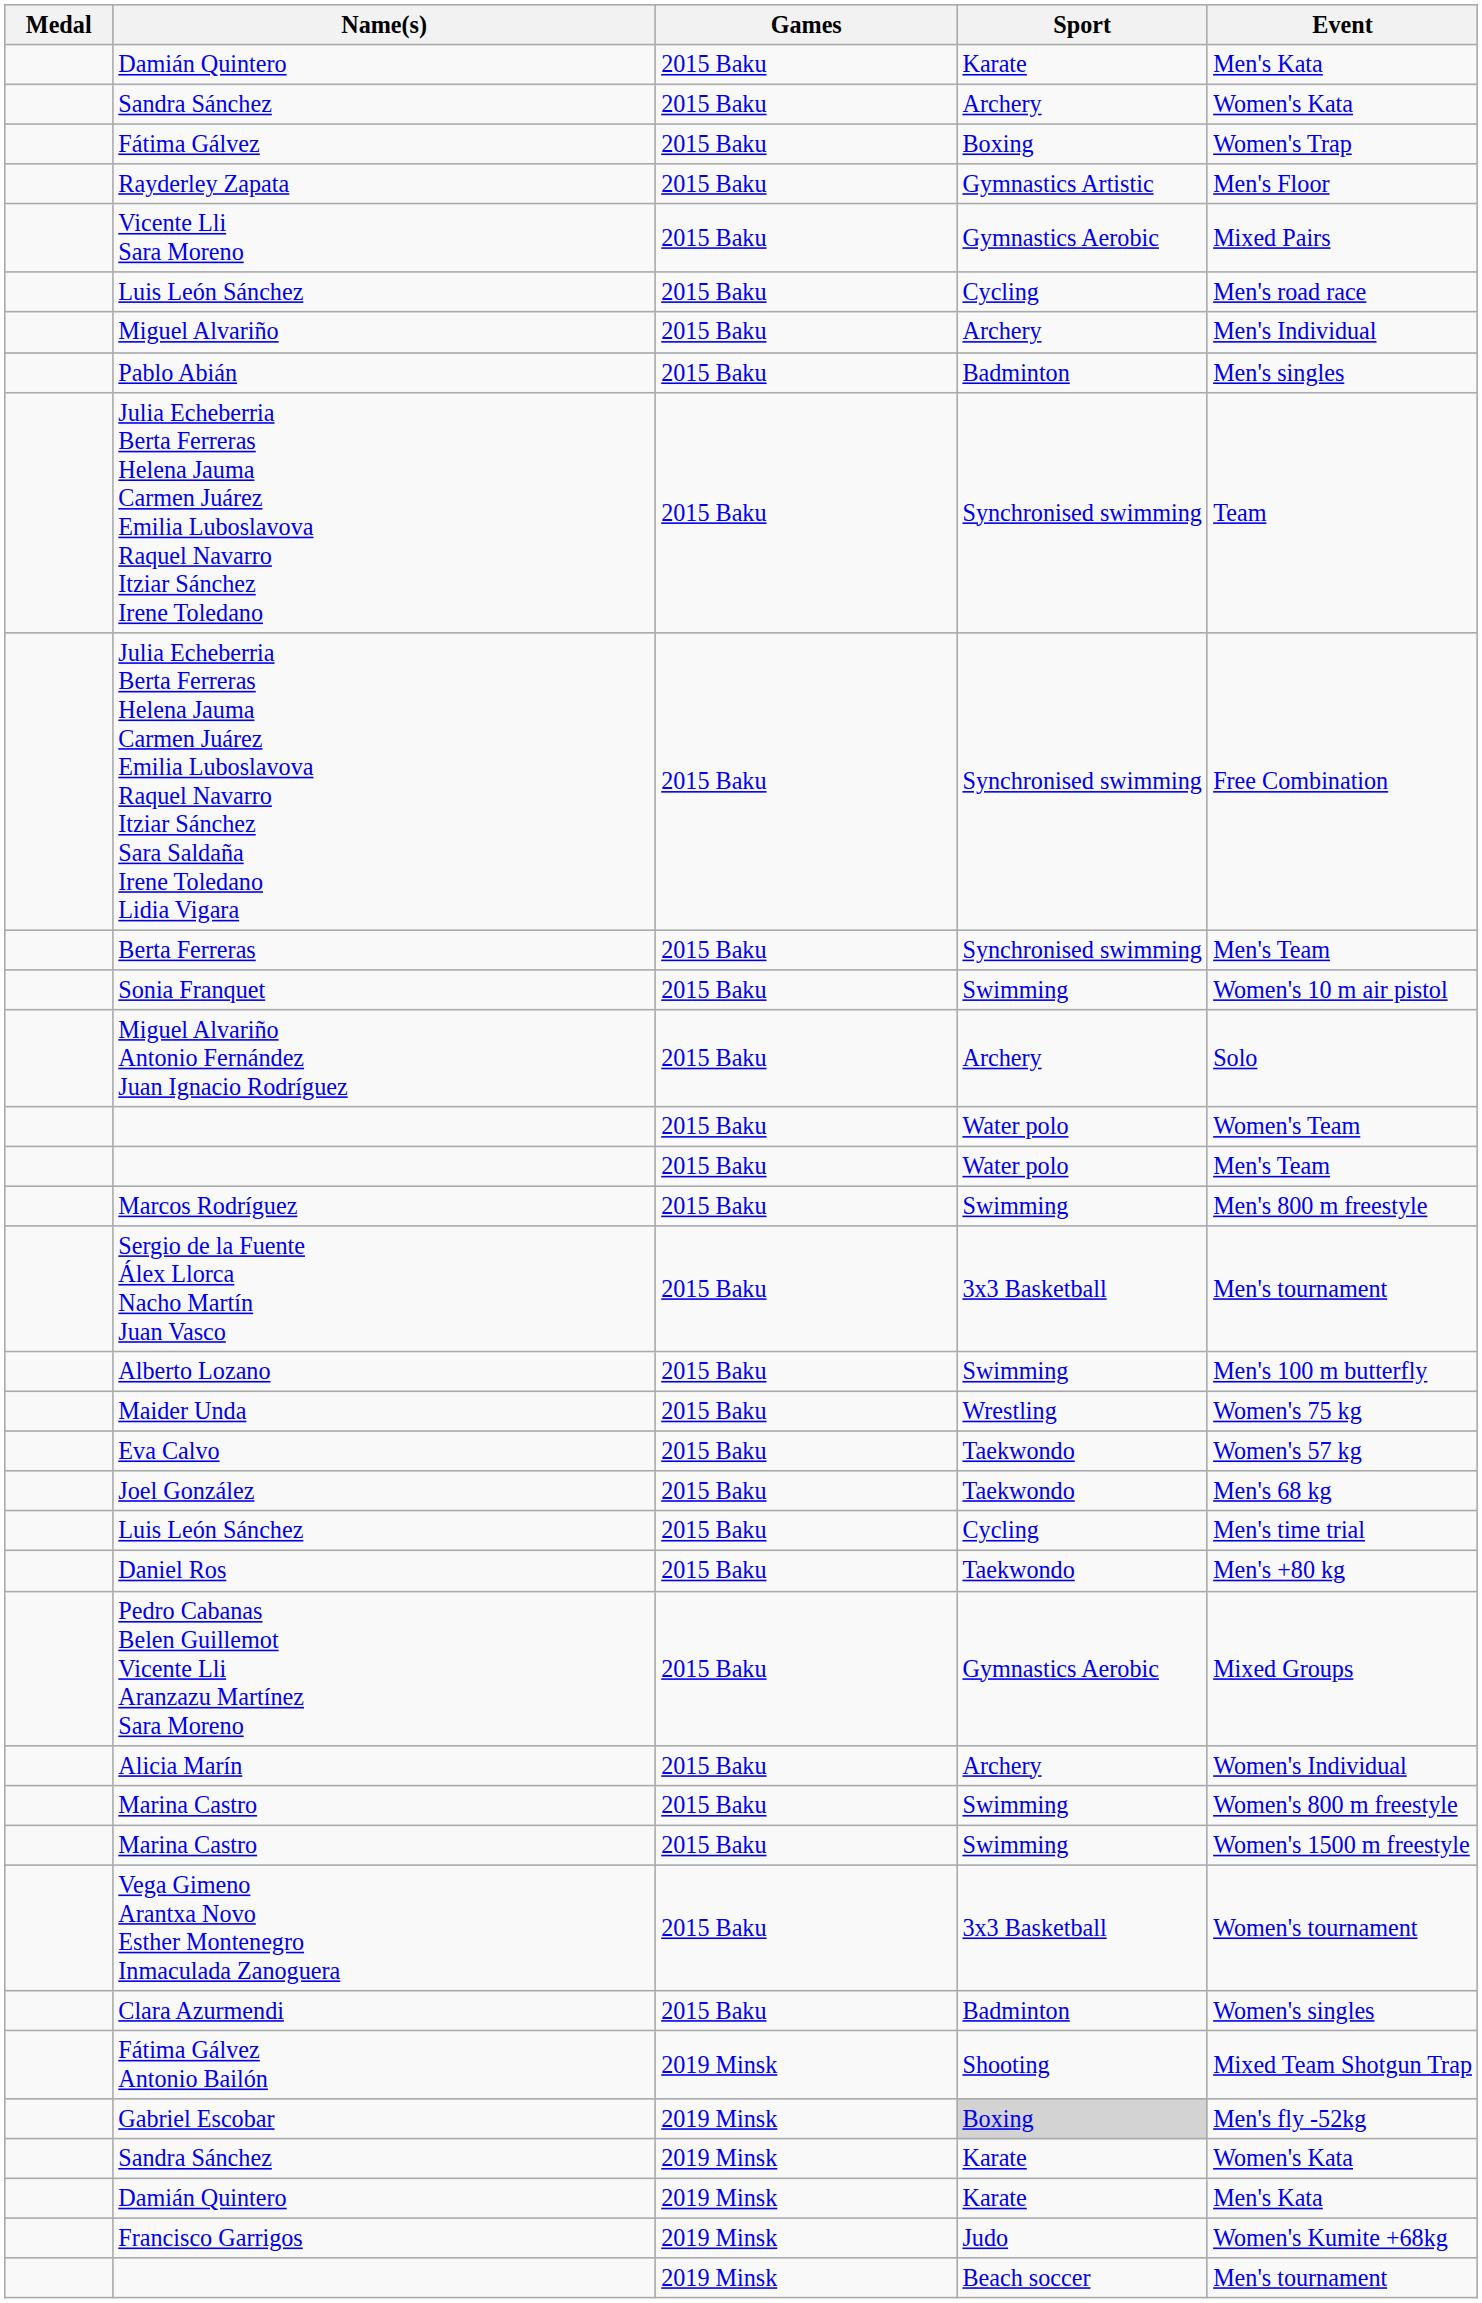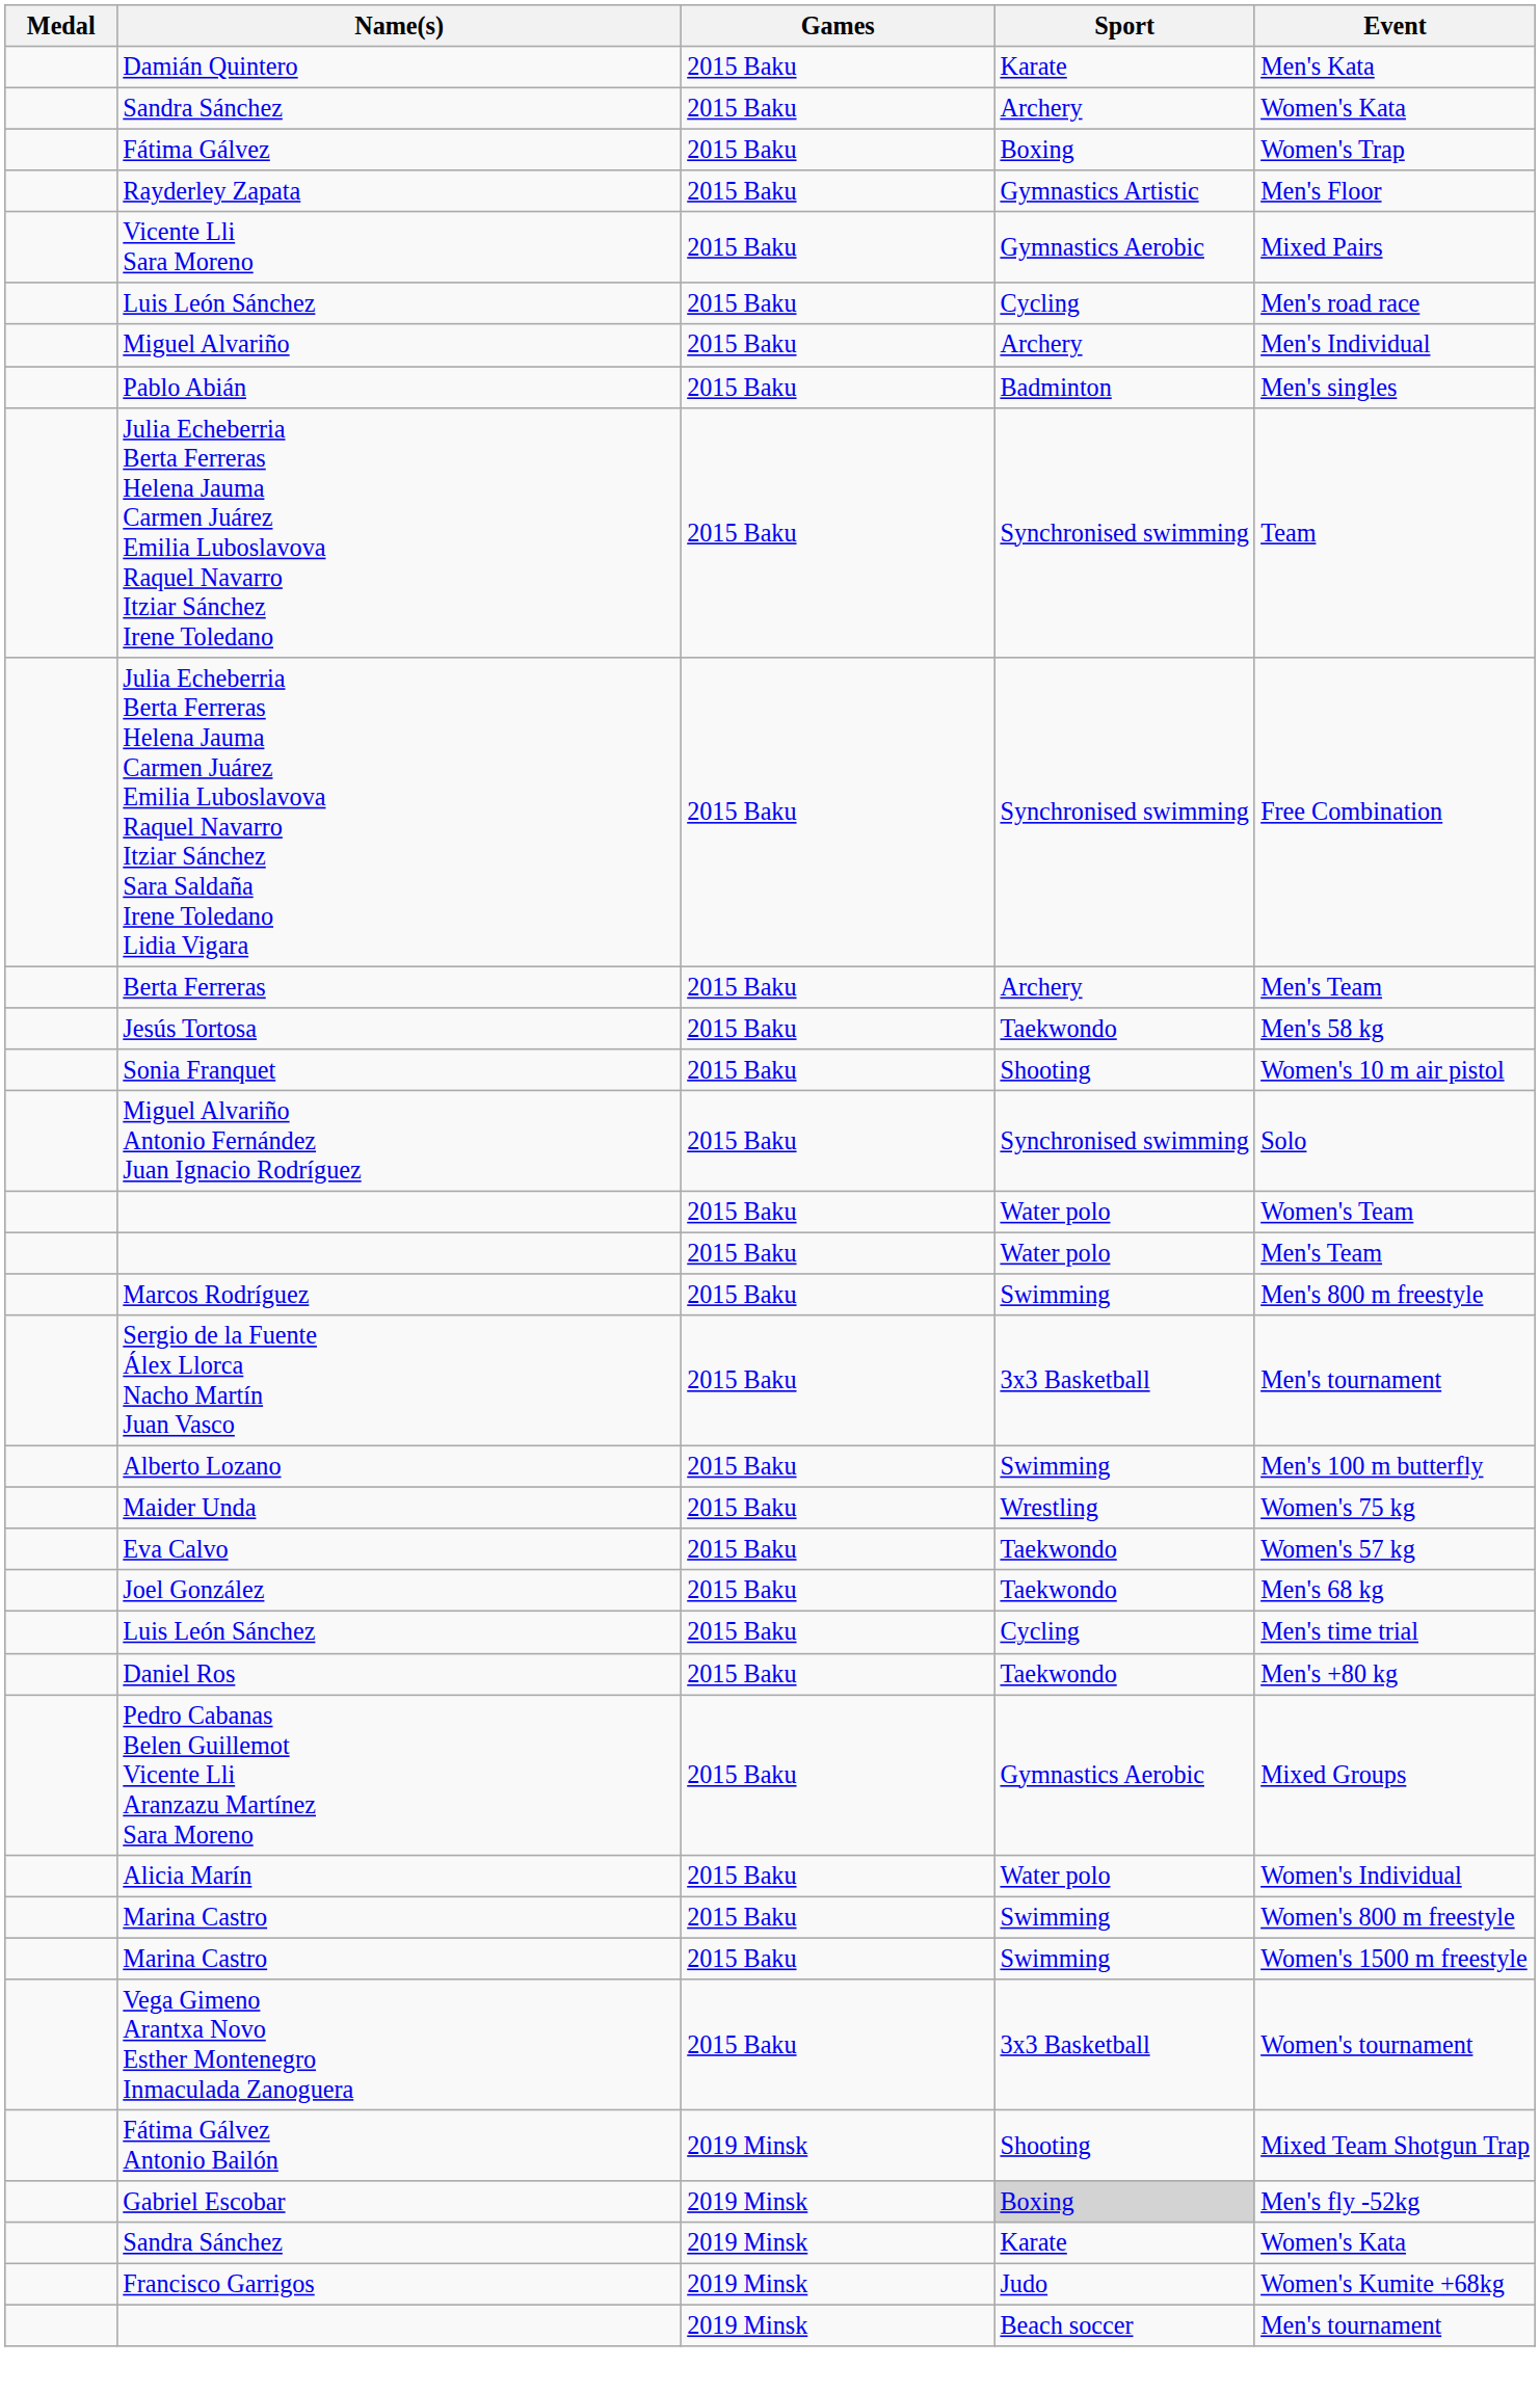Berta Ferreras | Sport: Synchronised swimming -> Archery
+ row: Jesús Tortosa | 2015 Baku | Taekwondo | Men's 58 kg
Sonia Franquet | Sport: Swimming -> Shooting
Miguel Alvariño Antonio Fernández Juan Ignacio Rodríguez | Sport: Archery -> Synchronised swimming
Alicia Marín | Sport: Archery -> Water polo
- row: Clara Azurmendi | 2015 Baku | Badminton | Women's singles
- row: Damián Quintero | 2019 Minsk | Karate | Men's Kata
